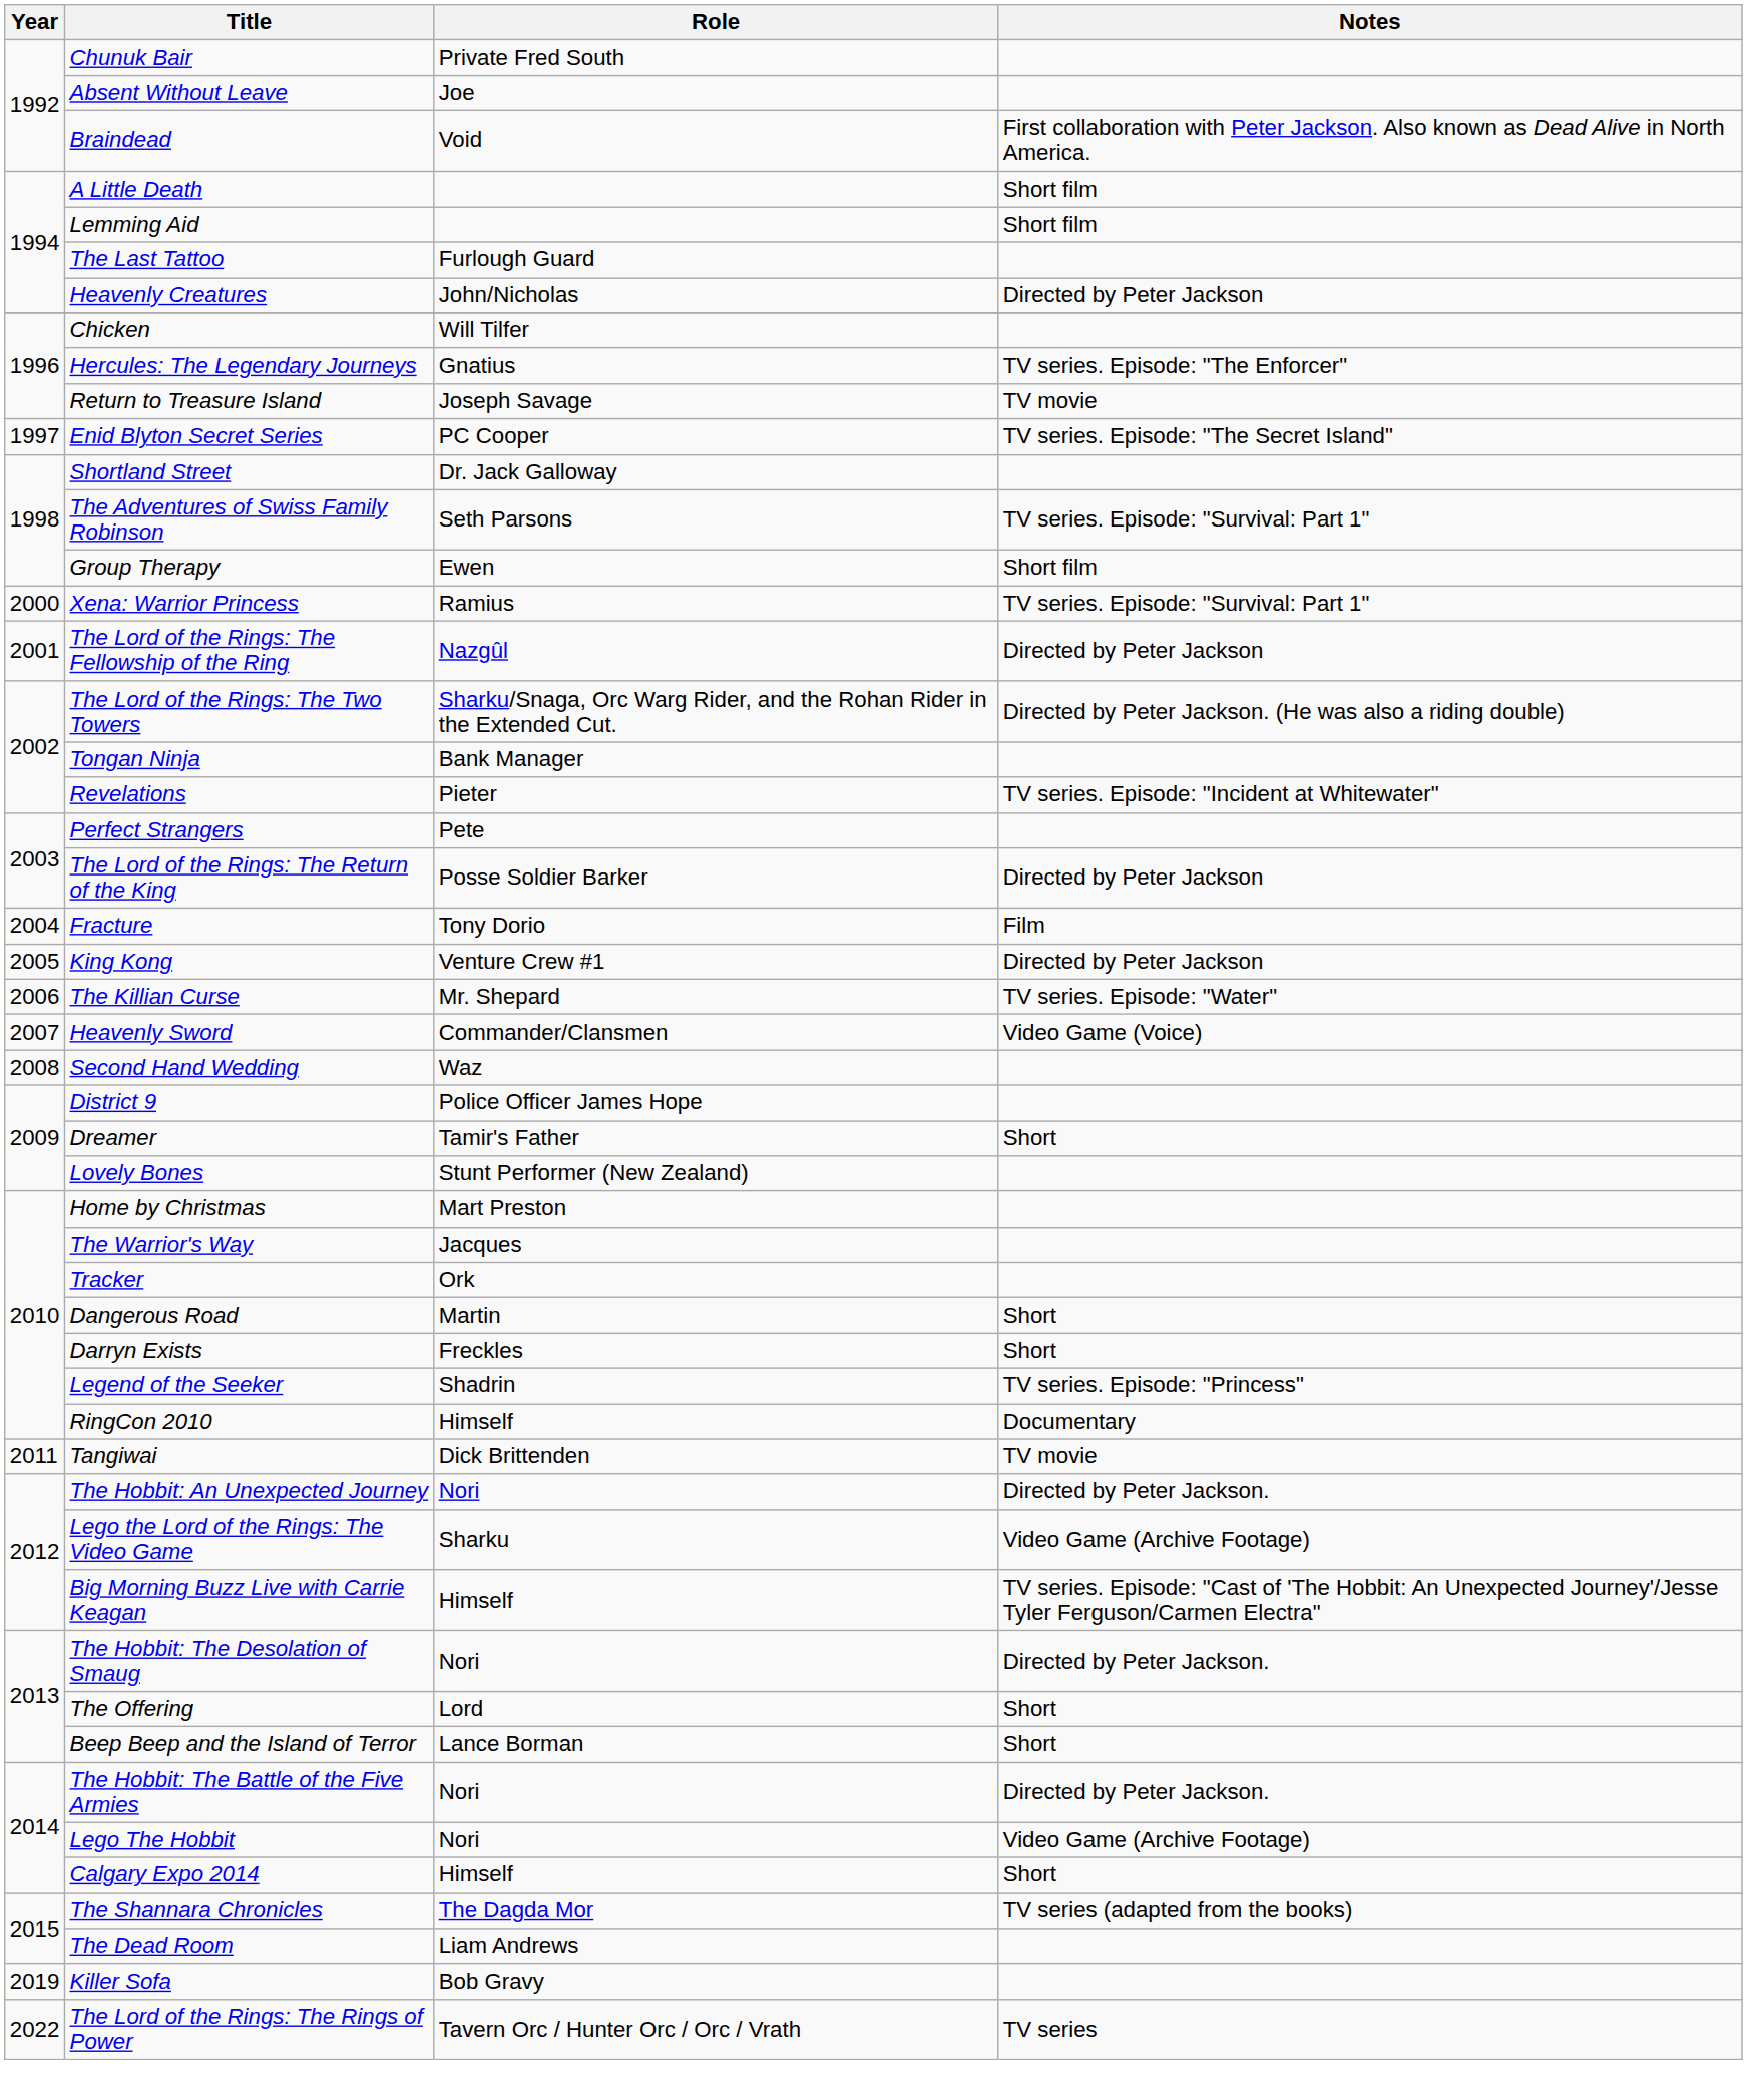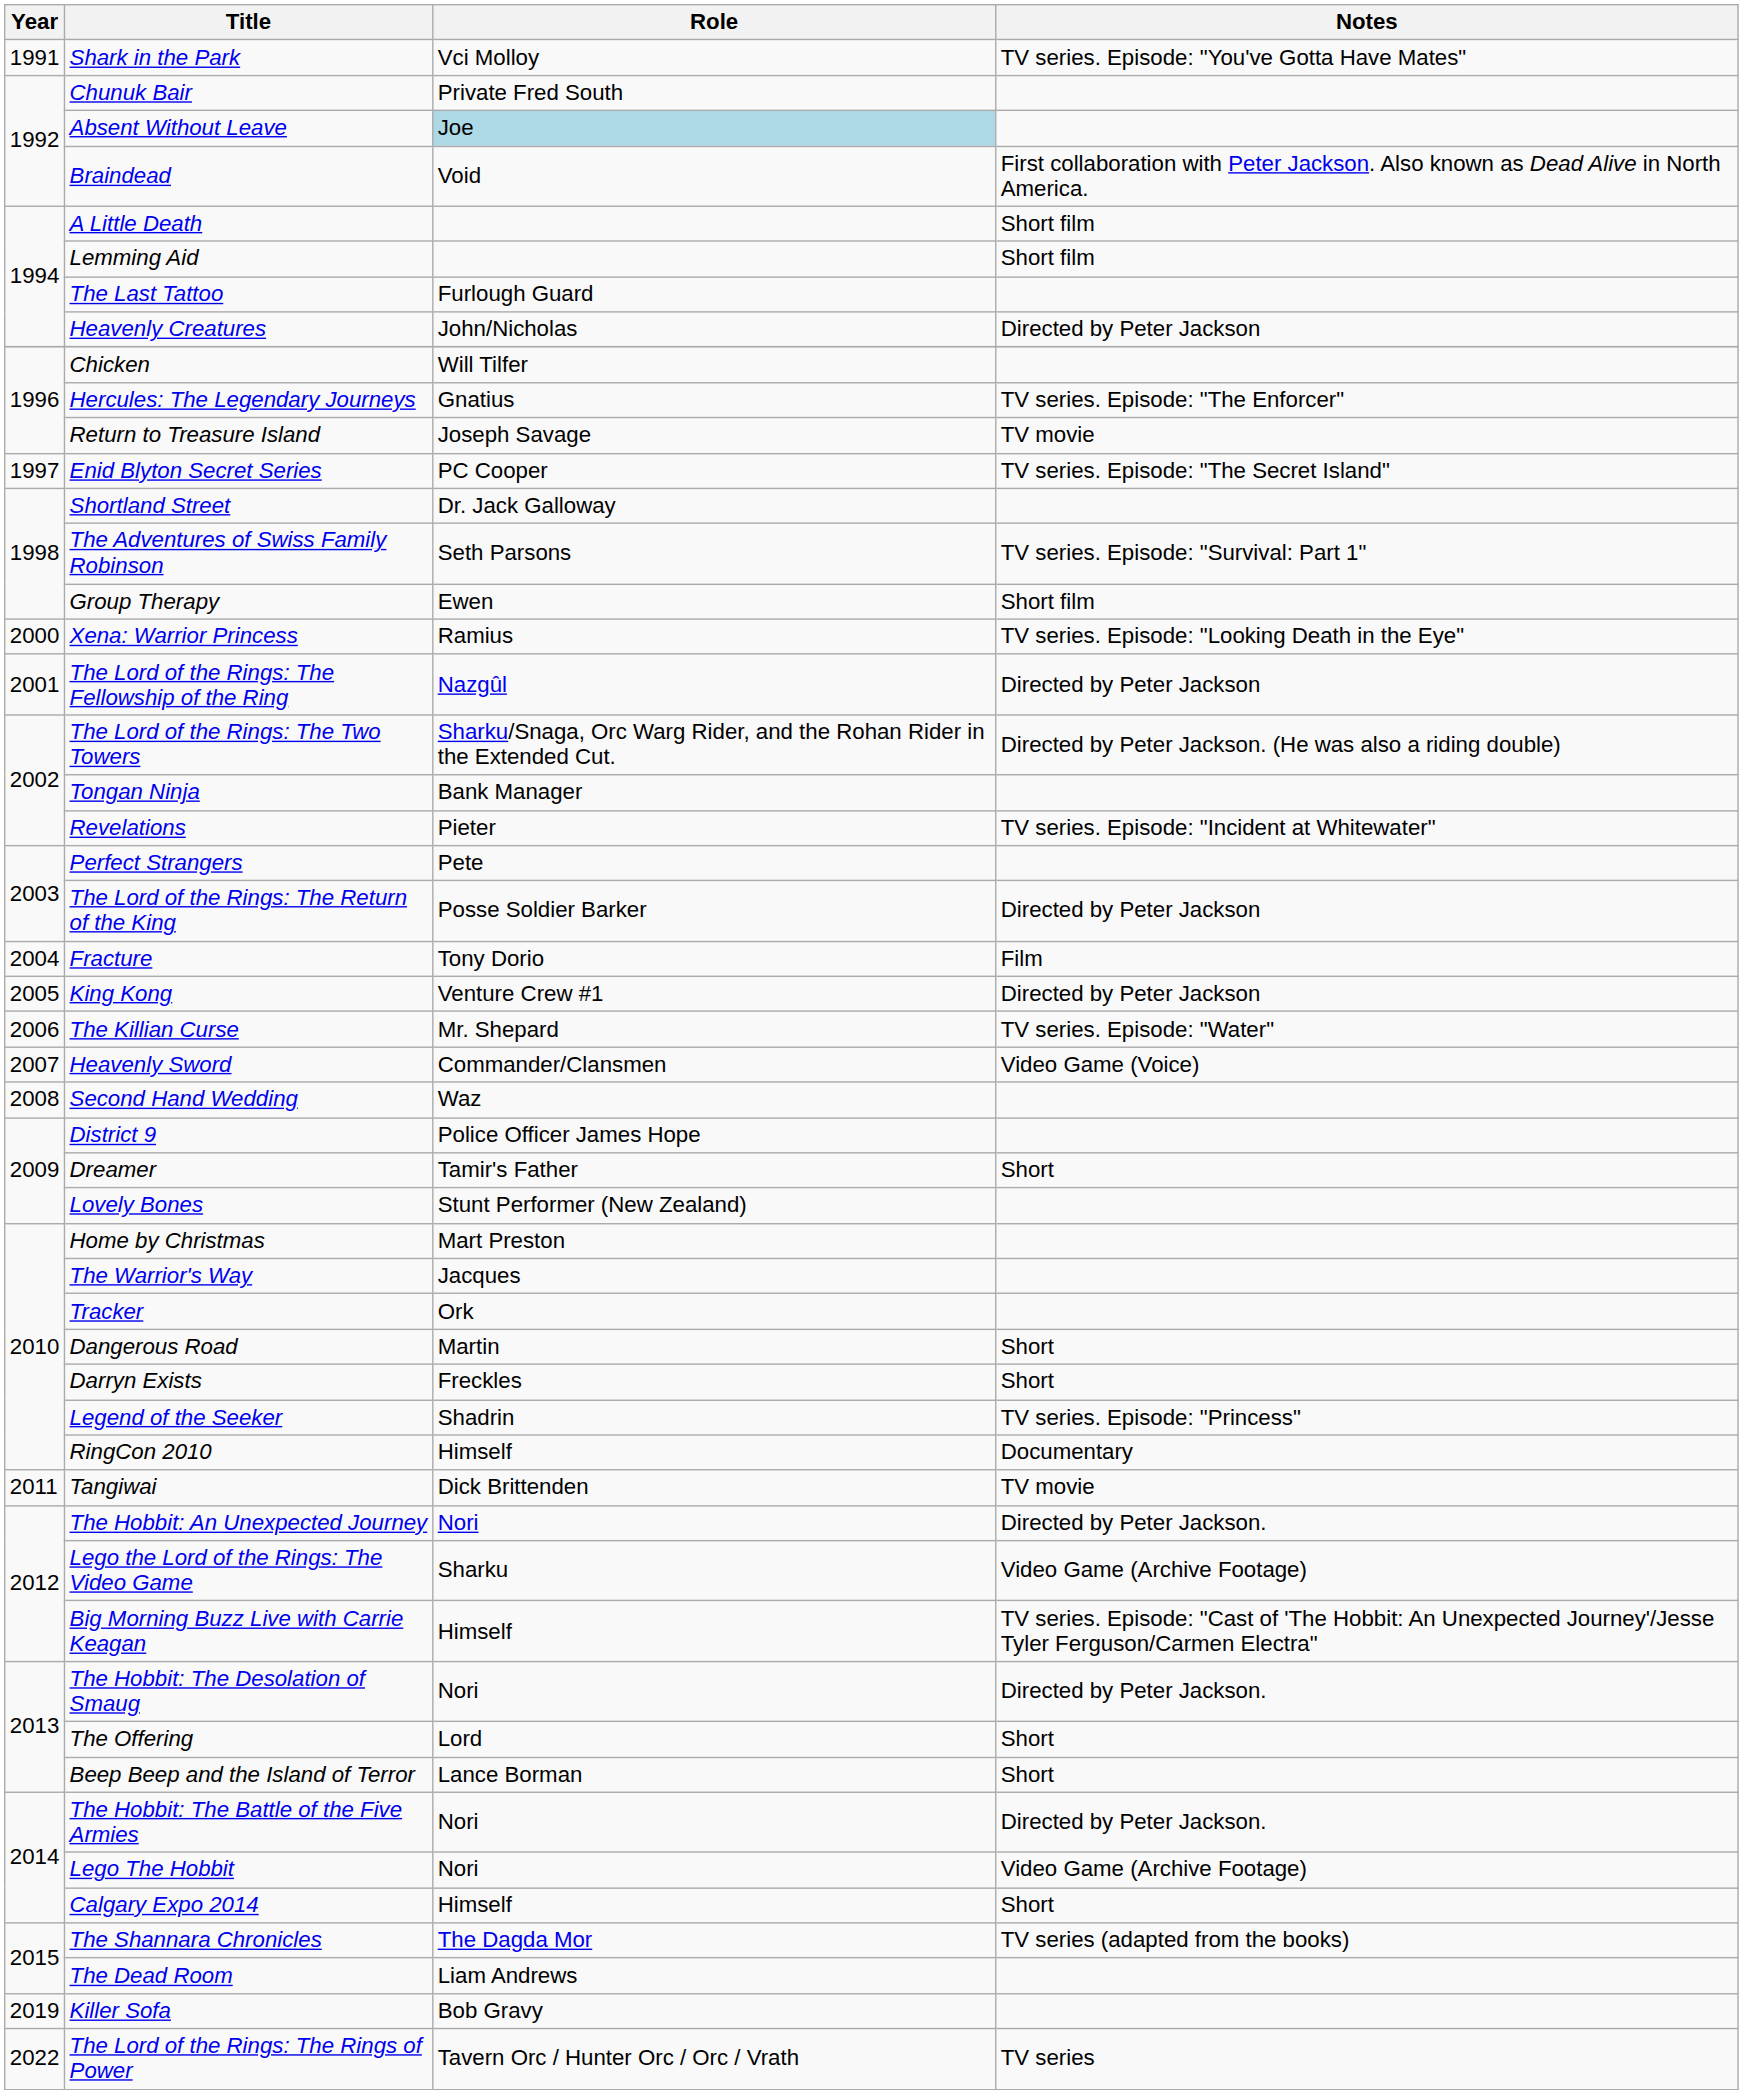+ row: 1991 | Shark in the Park | Vci Molloy | TV series. Episode: "You've Gotta Have Mates"
Absent Without Leave | Role: no background -> lightblue background
Xena: Warrior Princess | Notes: TV series. Episode: "Survival: Part 1" -> TV series. Episode: "Looking Death in the Eye"
